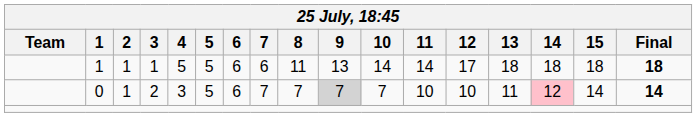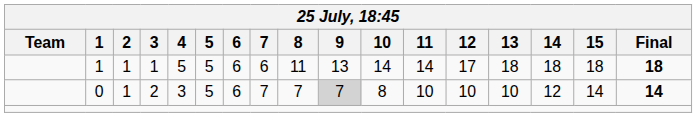0 | 10: 7 -> 8
0 | 13: 11 -> 10
0 | 14: pink background -> no background
